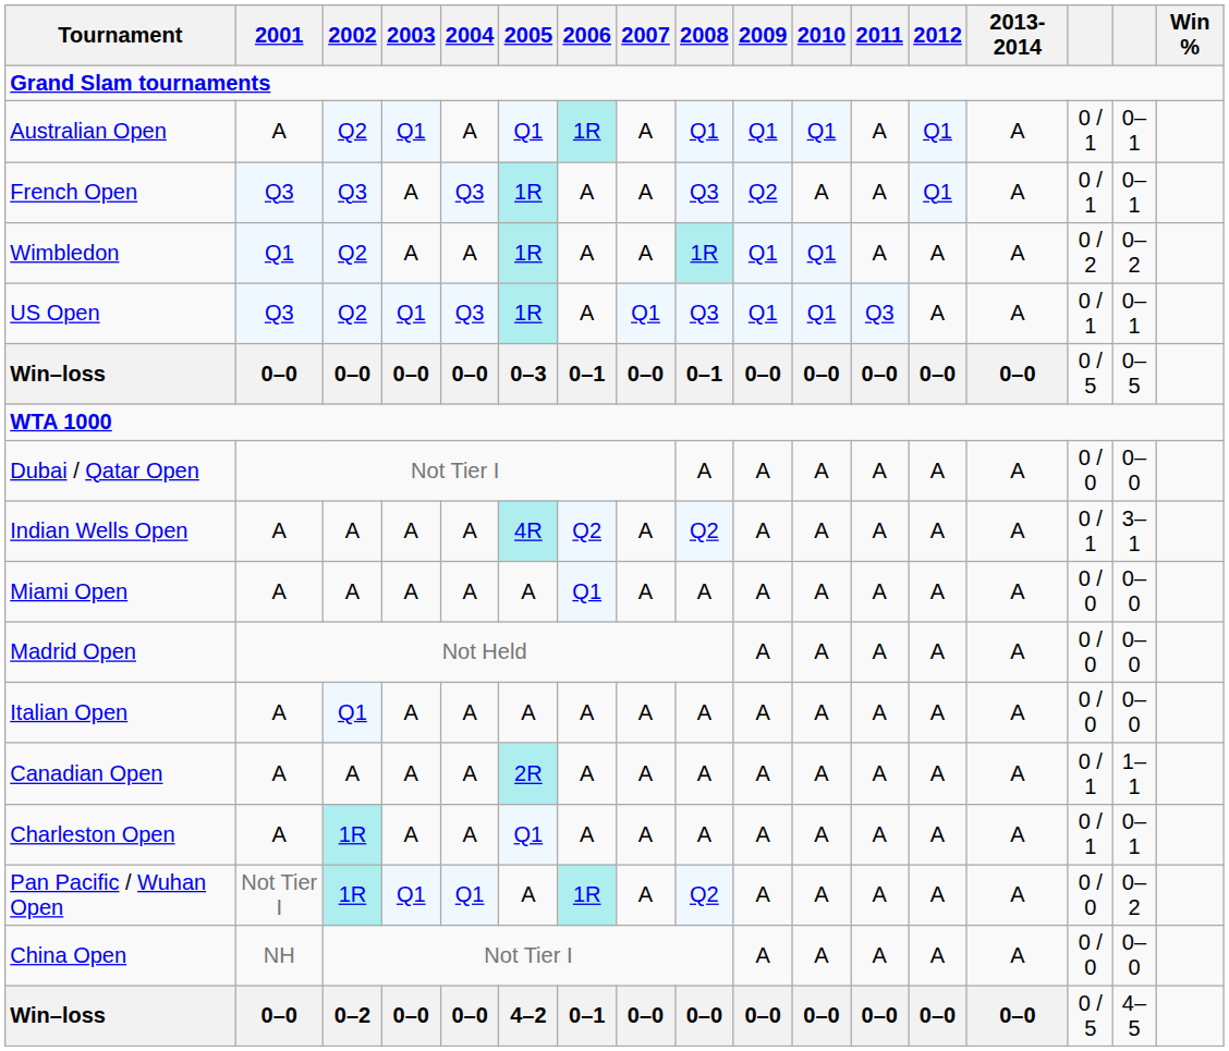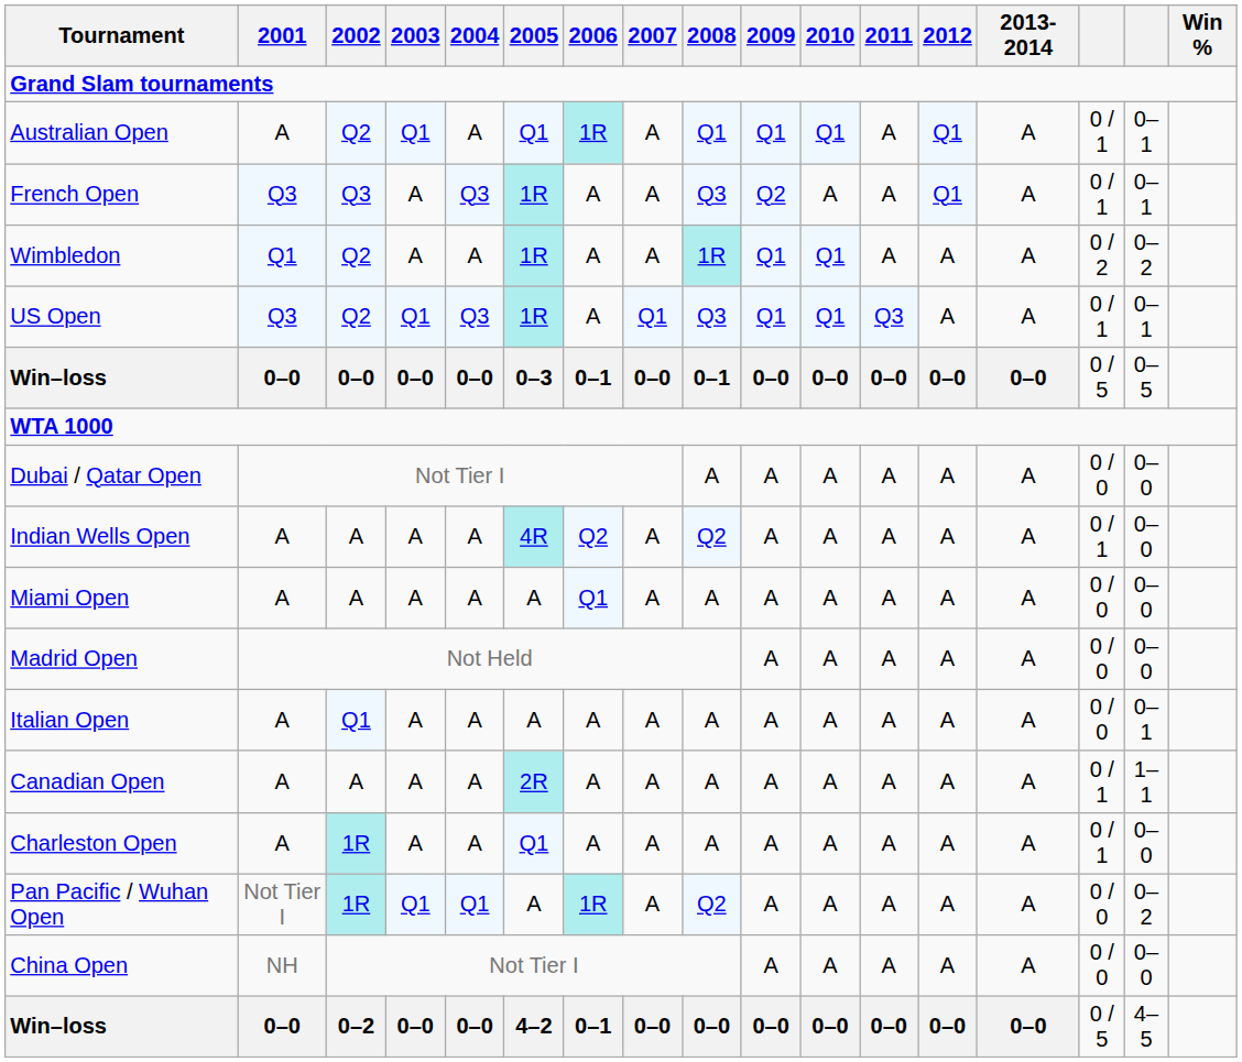Indian Wells Open | column 16: 3–1 -> 0–0
Italian Open | column 16: 0–0 -> 0–1
Charleston Open | column 16: 0–1 -> 0–0
